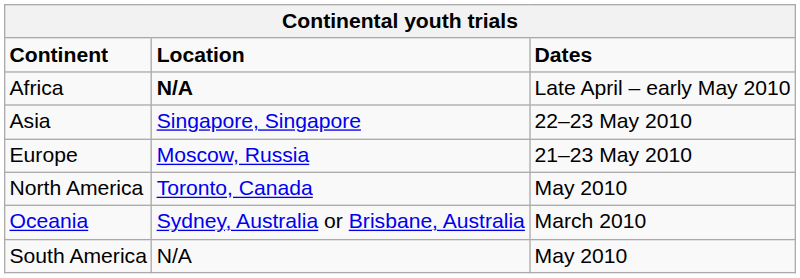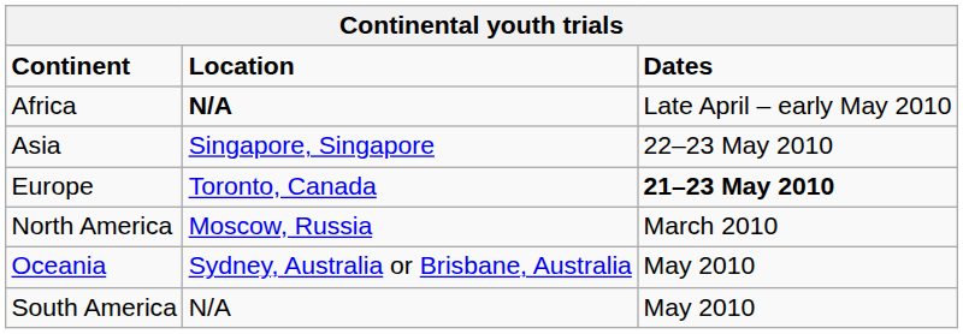Europe | Location: Moscow, Russia -> Toronto, Canada
Europe | Dates: normal -> bold
North America | Location: Toronto, Canada -> Moscow, Russia
North America | Dates: May 2010 -> March 2010
Oceania | Dates: March 2010 -> May 2010
